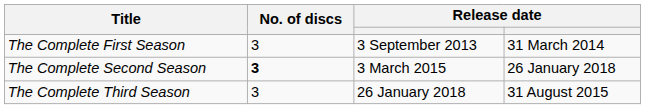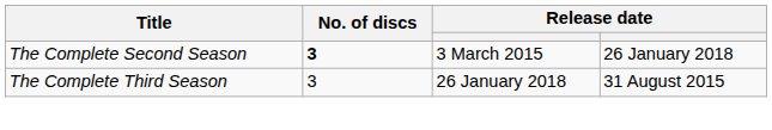- row: The Complete First Season | 3 | 3 September 2013 | 31 March 2014
